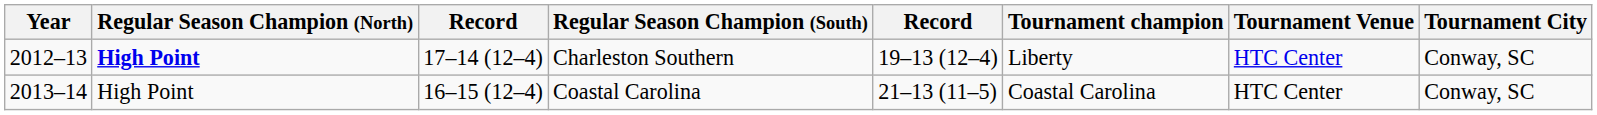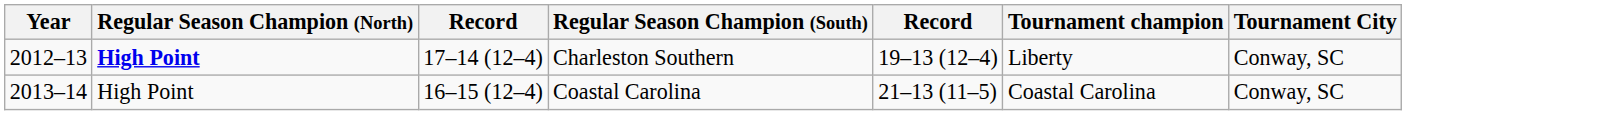- column: Tournament Venue | HTC Center | HTC Center
